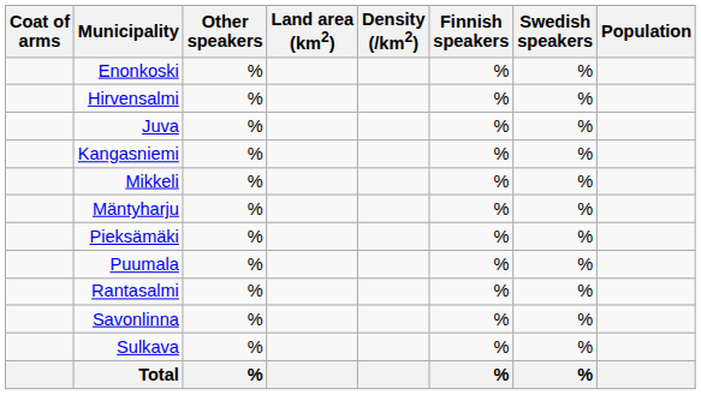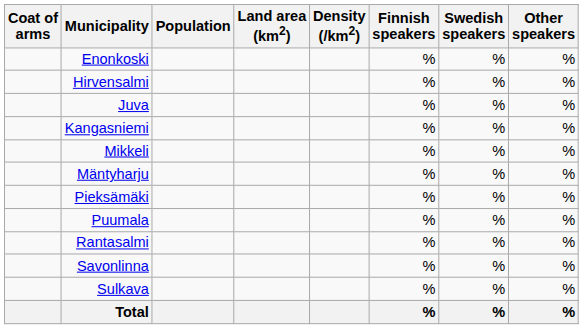columns swapped: Population <-> Other speakers
